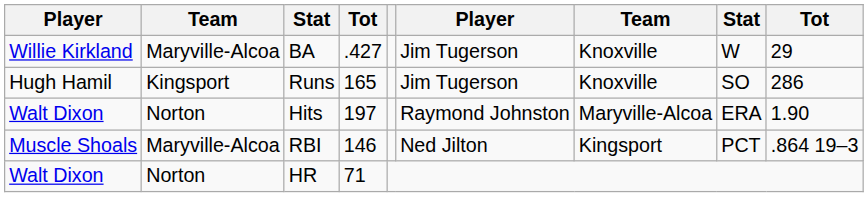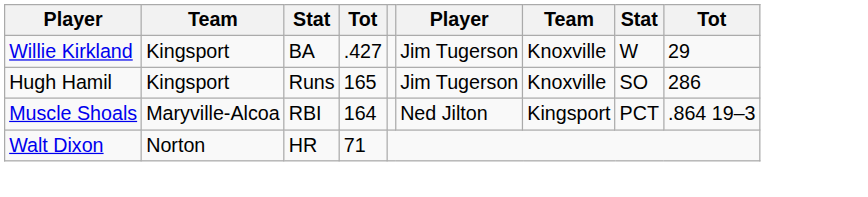BA | column 2: Maryville-Alcoa -> Kingsport
- row: Walt Dixon | Norton | Hits | 197 | Raymond Johnston | Maryville-Alcoa | ERA | 1.90
RBI | column 4: 146 -> 164
